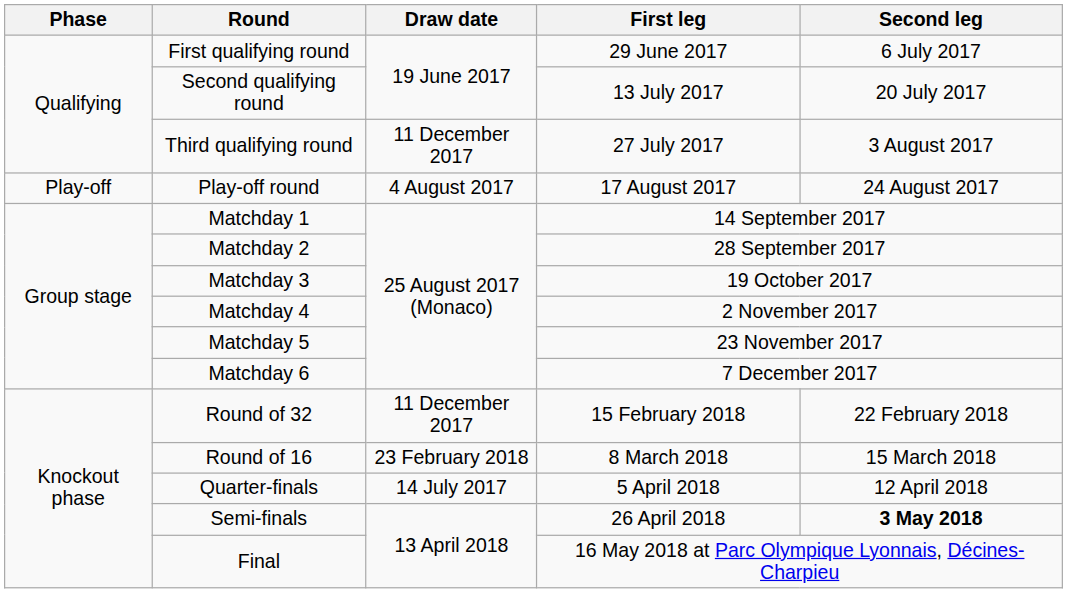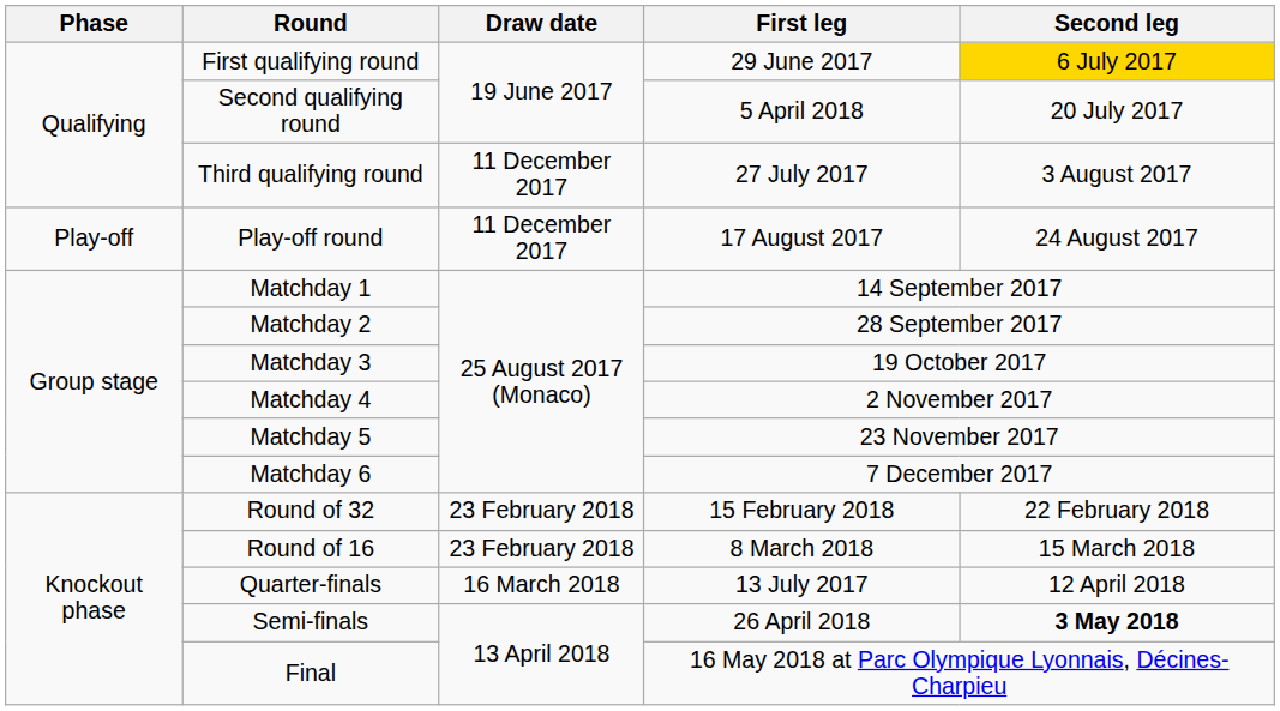First qualifying round | Second leg: no background -> gold background
Second qualifying round | First leg: 13 July 2017 -> 5 April 2018
Play-off round | Draw date: 4 August 2017 -> 11 December 2017
Round of 32 | Draw date: 11 December 2017 -> 23 February 2018
Quarter-finals | Draw date: 14 July 2017 -> 16 March 2018
Quarter-finals | First leg: 5 April 2018 -> 13 July 2017
